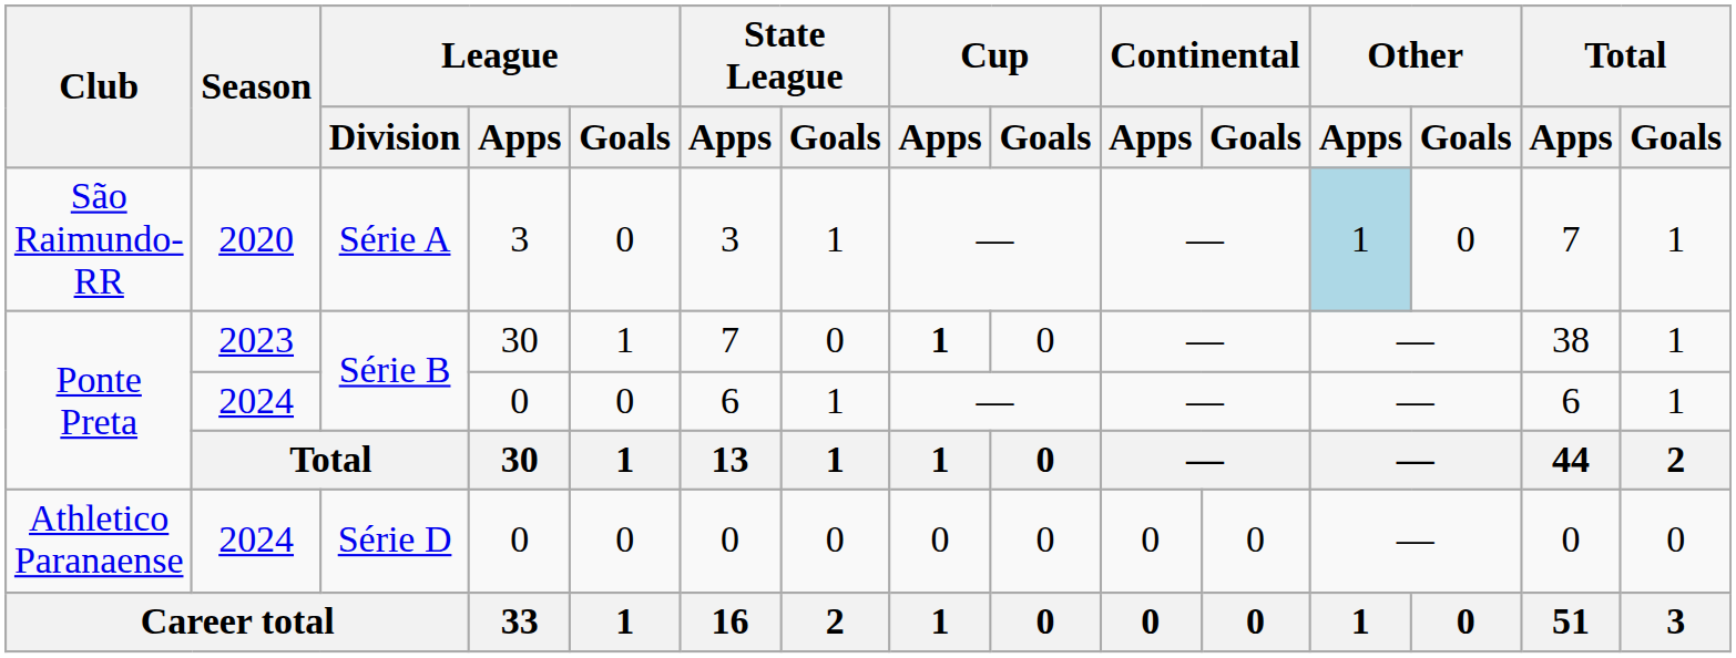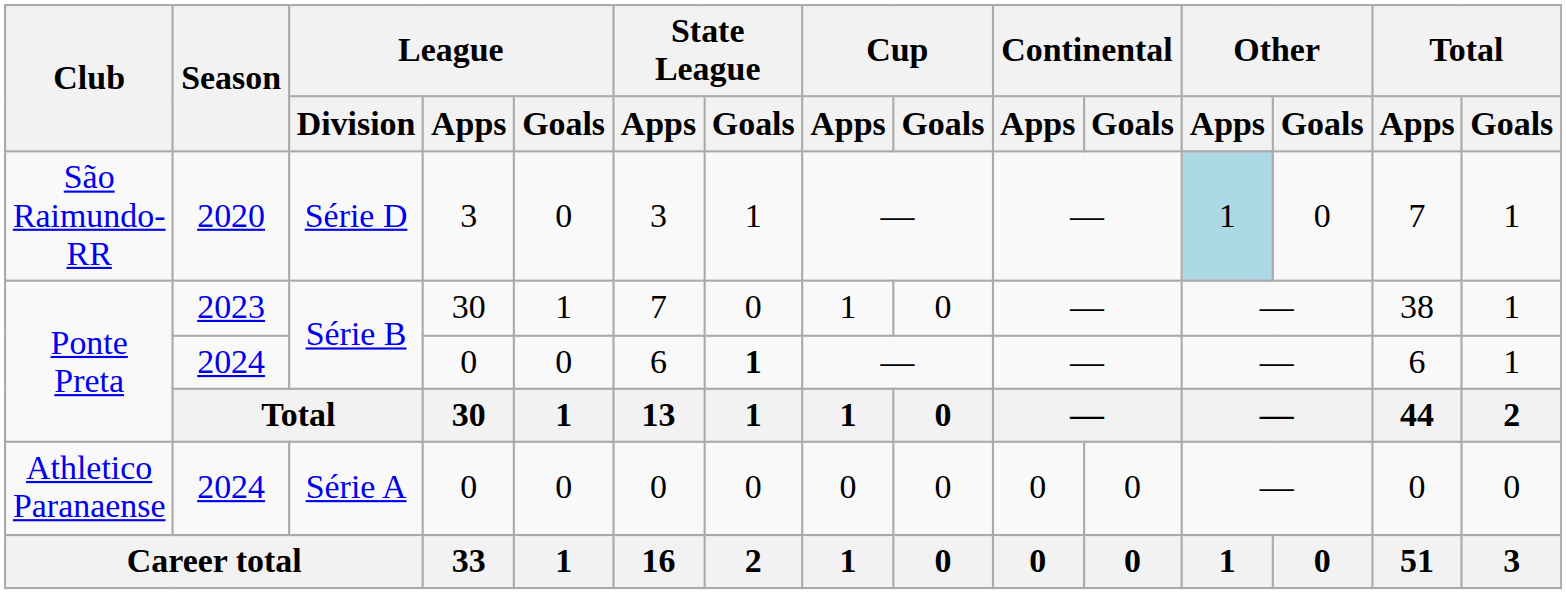São Raimundo-RR | League / Division: Série A -> Série D
Ponte Preta / 2023 | Cup / Apps: bold -> normal
Ponte Preta / 2024 | State League / Goals: normal -> bold
Athletico Paranaense | League / Division: Série D -> Série A
